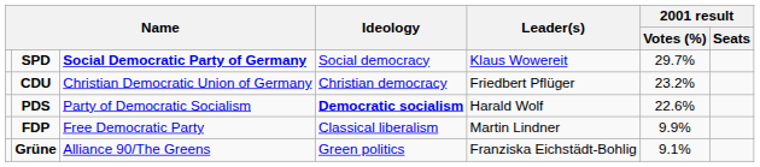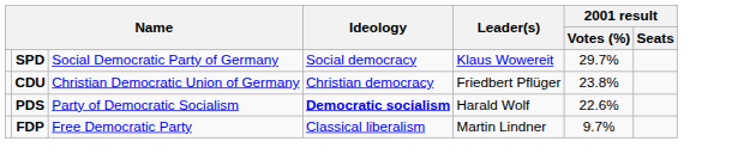SPD | column 3: bold -> normal
CDU | 2001 result / Votes (%): 23.2% -> 23.8%
FDP | 2001 result / Votes (%): 9.9% -> 9.7%
- row: Grüne | Alliance 90/The Greens | Green politics | Franziska Eichstädt-Bohlig | 9.1%
